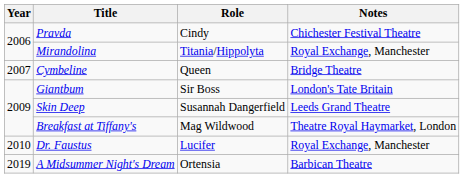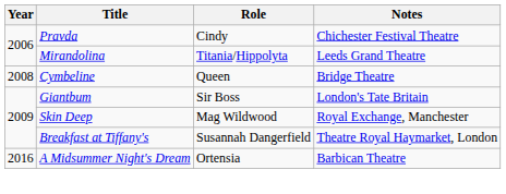Mirandolina | Notes: Royal Exchange, Manchester -> Leeds Grand Theatre
Cymbeline | Year: 2007 -> 2008
Skin Deep | Role: Susannah Dangerfield -> Mag Wildwood
Skin Deep | Notes: Leeds Grand Theatre -> Royal Exchange, Manchester
Breakfast at Tiffany's | Role: Mag Wildwood -> Susannah Dangerfield
- row: 2010 | Dr. Faustus | Lucifer | Royal Exchange, Manchester
A Midsummer Night's Dream | Year: 2019 -> 2016
